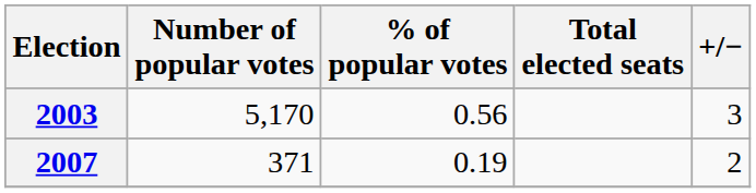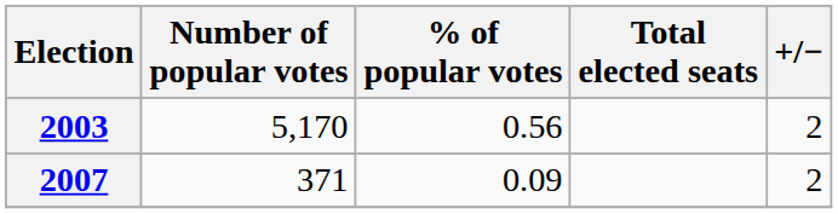2003 | +/−: 3 -> 2
2007 | % of popular votes: 0.19 -> 0.09
